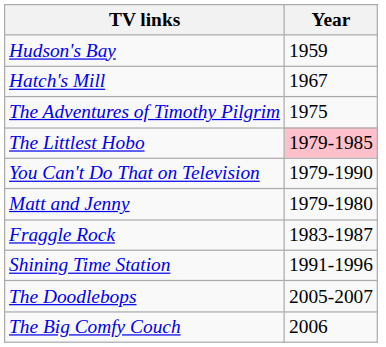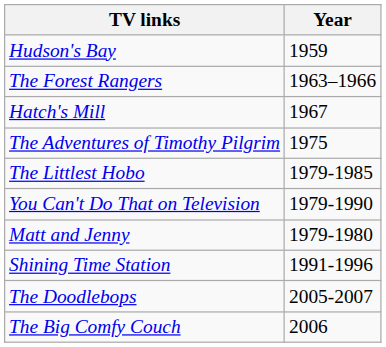+ row: The Forest Rangers | 1963–1966
The Littlest Hobo | Year: pink background -> no background
- row: Fraggle Rock | 1983-1987
